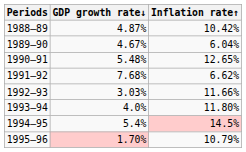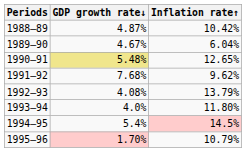1990–91 | GDP growth rate↓: no background -> khaki background
1991–92 | Inflation rate↑: 6.62% -> 9.62%
1992–93 | GDP growth rate↓: 3.03% -> 4.08%
1992–93 | Inflation rate↑: 11.66% -> 13.79%
